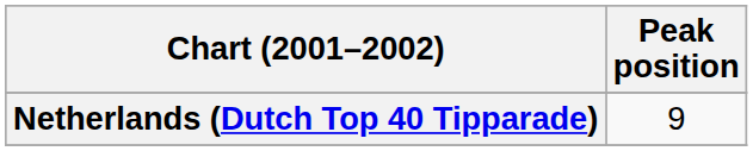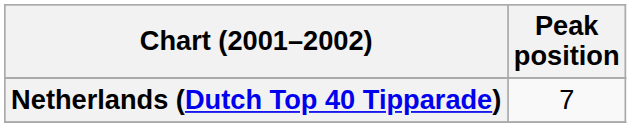Netherlands (Dutch Top 40 Tipparade) | Peak position: 9 -> 7
